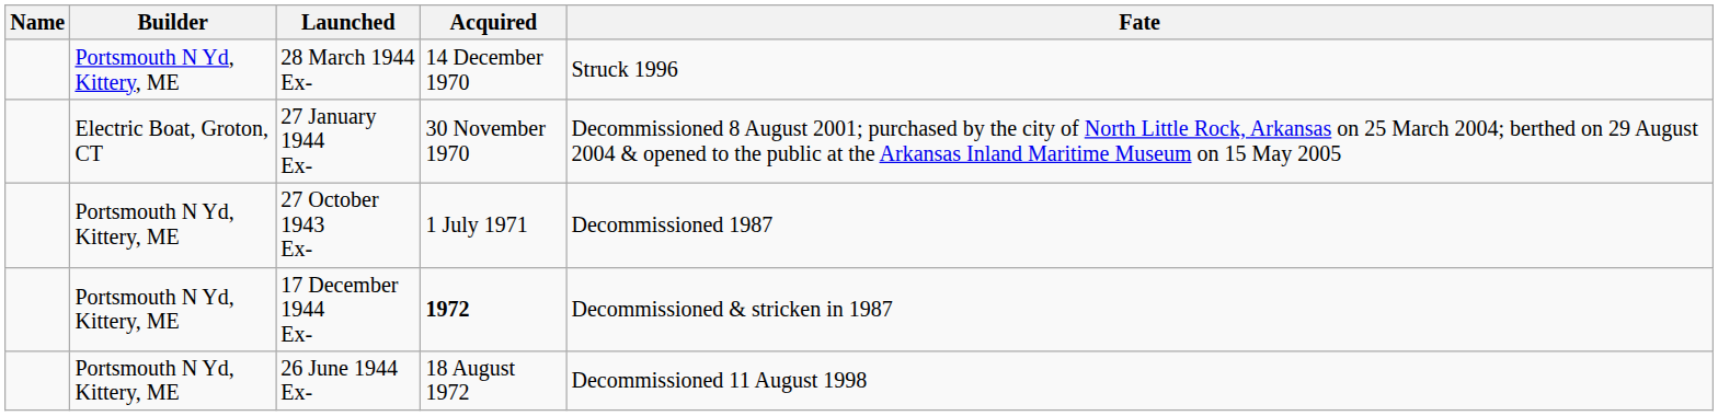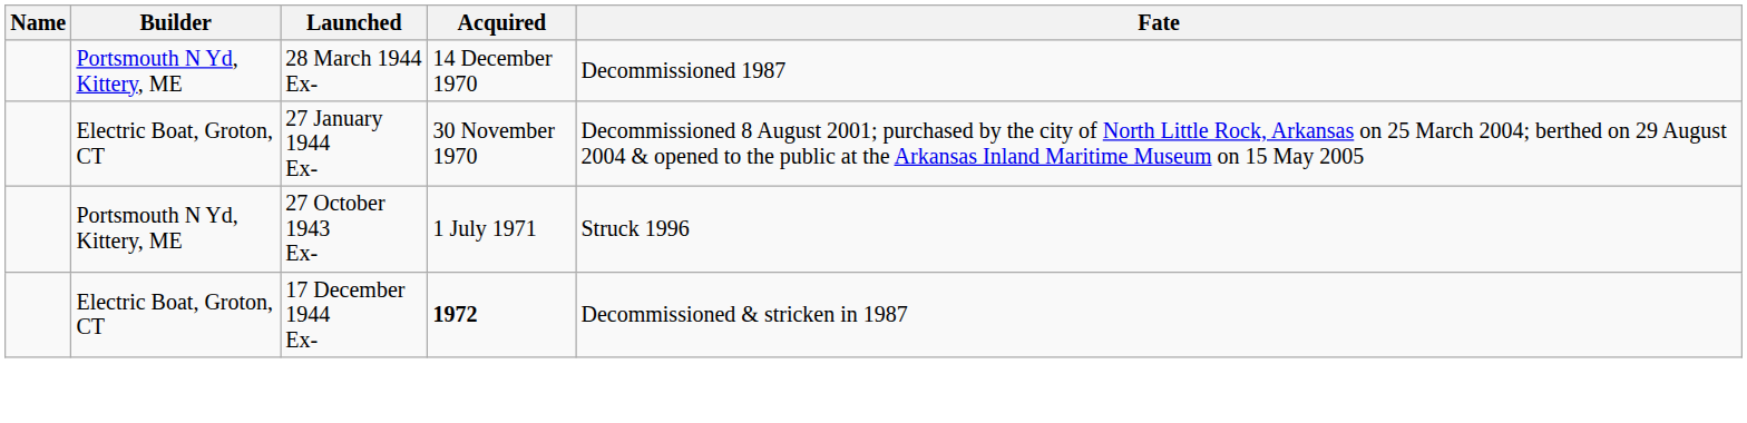28 March 1944 Ex- | Fate: Struck 1996 -> Decommissioned 1987
27 October 1943 Ex- | Fate: Decommissioned 1987 -> Struck 1996
17 December 1944 Ex- | Builder: Portsmouth N Yd, Kittery, ME -> Electric Boat, Groton, CT
- row: Portsmouth N Yd, Kittery, ME | 26 June 1944 Ex- | 18 August 1972 | Decommissioned 11 August 1998
